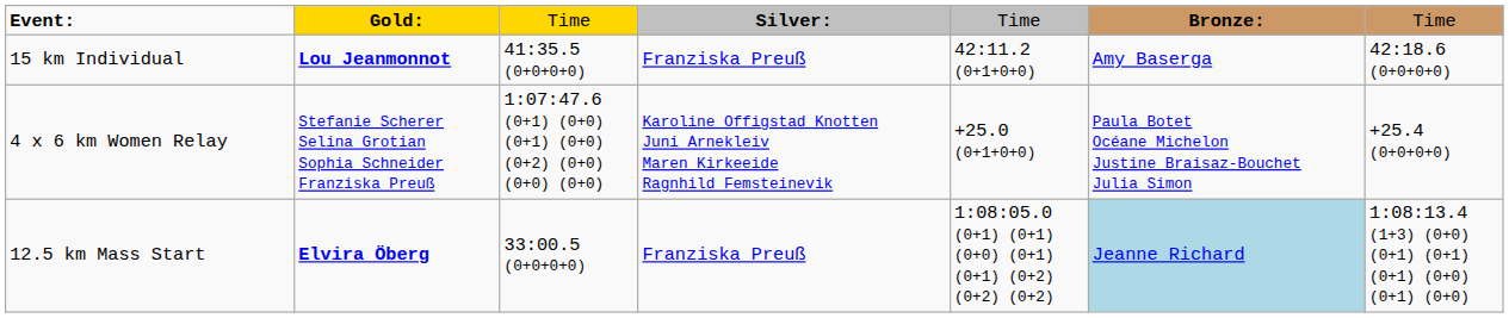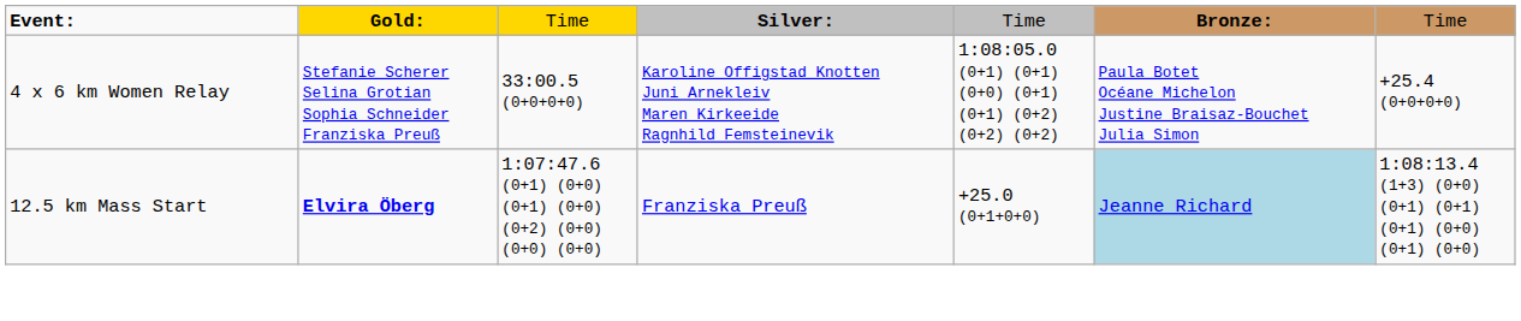- row: 15 km Individual | Lou Jeanmonnot | 41:35.5 (0+0+0+0) | Franziska Preuß | 42:11.2 (0+1+0+0) | Amy Baserga | 42:18.6 (0+0+0+0)
4 x 6 km Women Relay | column 3: 1:07:47.6 (0+1) (0+0) (0+1) (0+0) (0+2) (0+0) (0+0) (0+0) -> 33:00.5 (0+0+0+0)
4 x 6 km Women Relay | column 5: +25.0 (0+1+0+0) -> 1:08:05.0 (0+1) (0+1) (0+0) (0+1) (0+1) (0+2) (0+2) (0+2)
12.5 km Mass Start | column 3: 33:00.5 (0+0+0+0) -> 1:07:47.6 (0+1) (0+0) (0+1) (0+0) (0+2) (0+0) (0+0) (0+0)
12.5 km Mass Start | column 5: 1:08:05.0 (0+1) (0+1) (0+0) (0+1) (0+1) (0+2) (0+2) (0+2) -> +25.0 (0+1+0+0)
